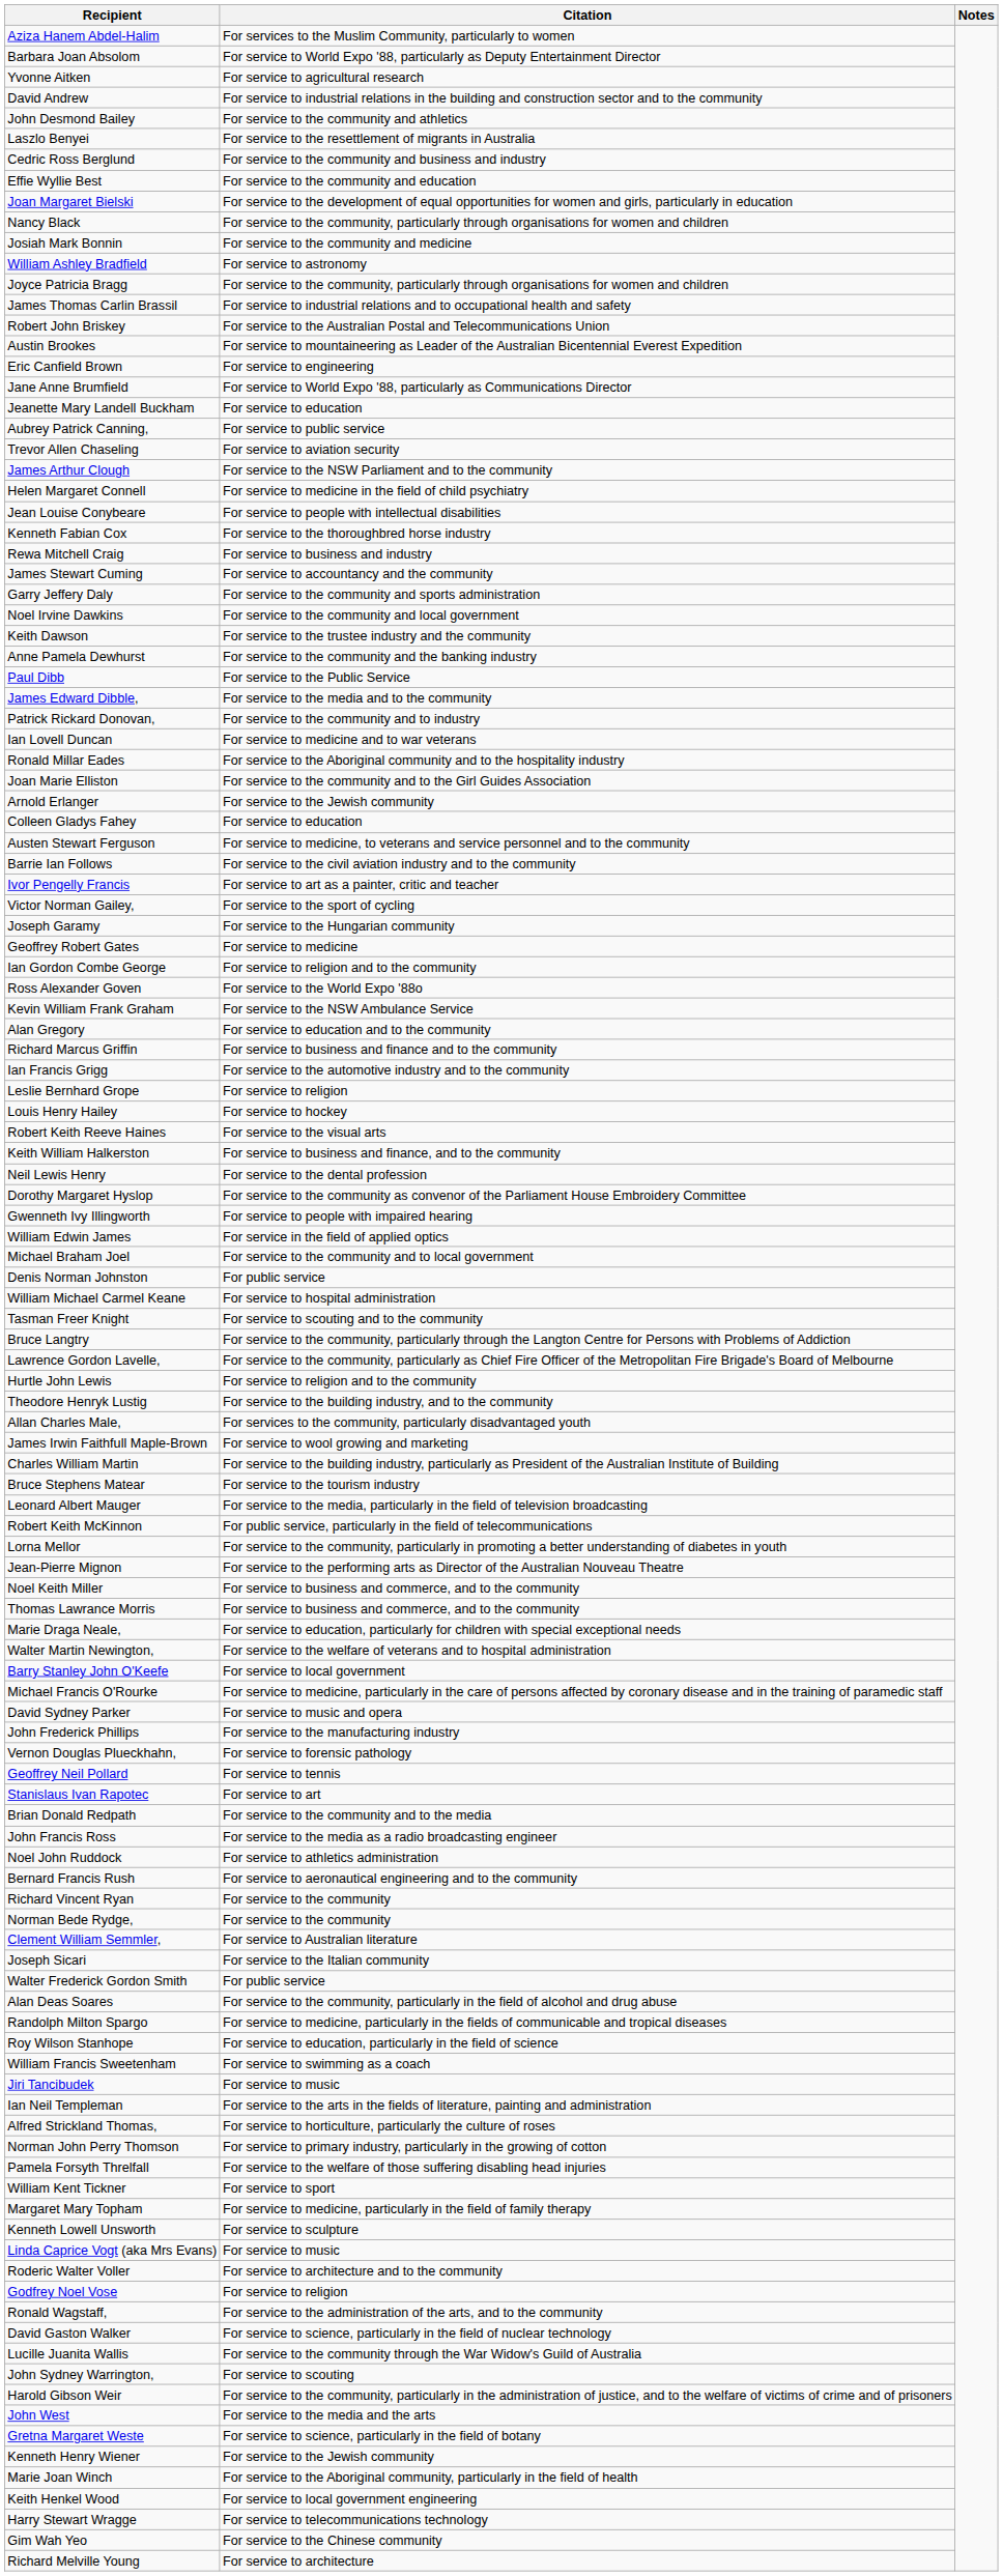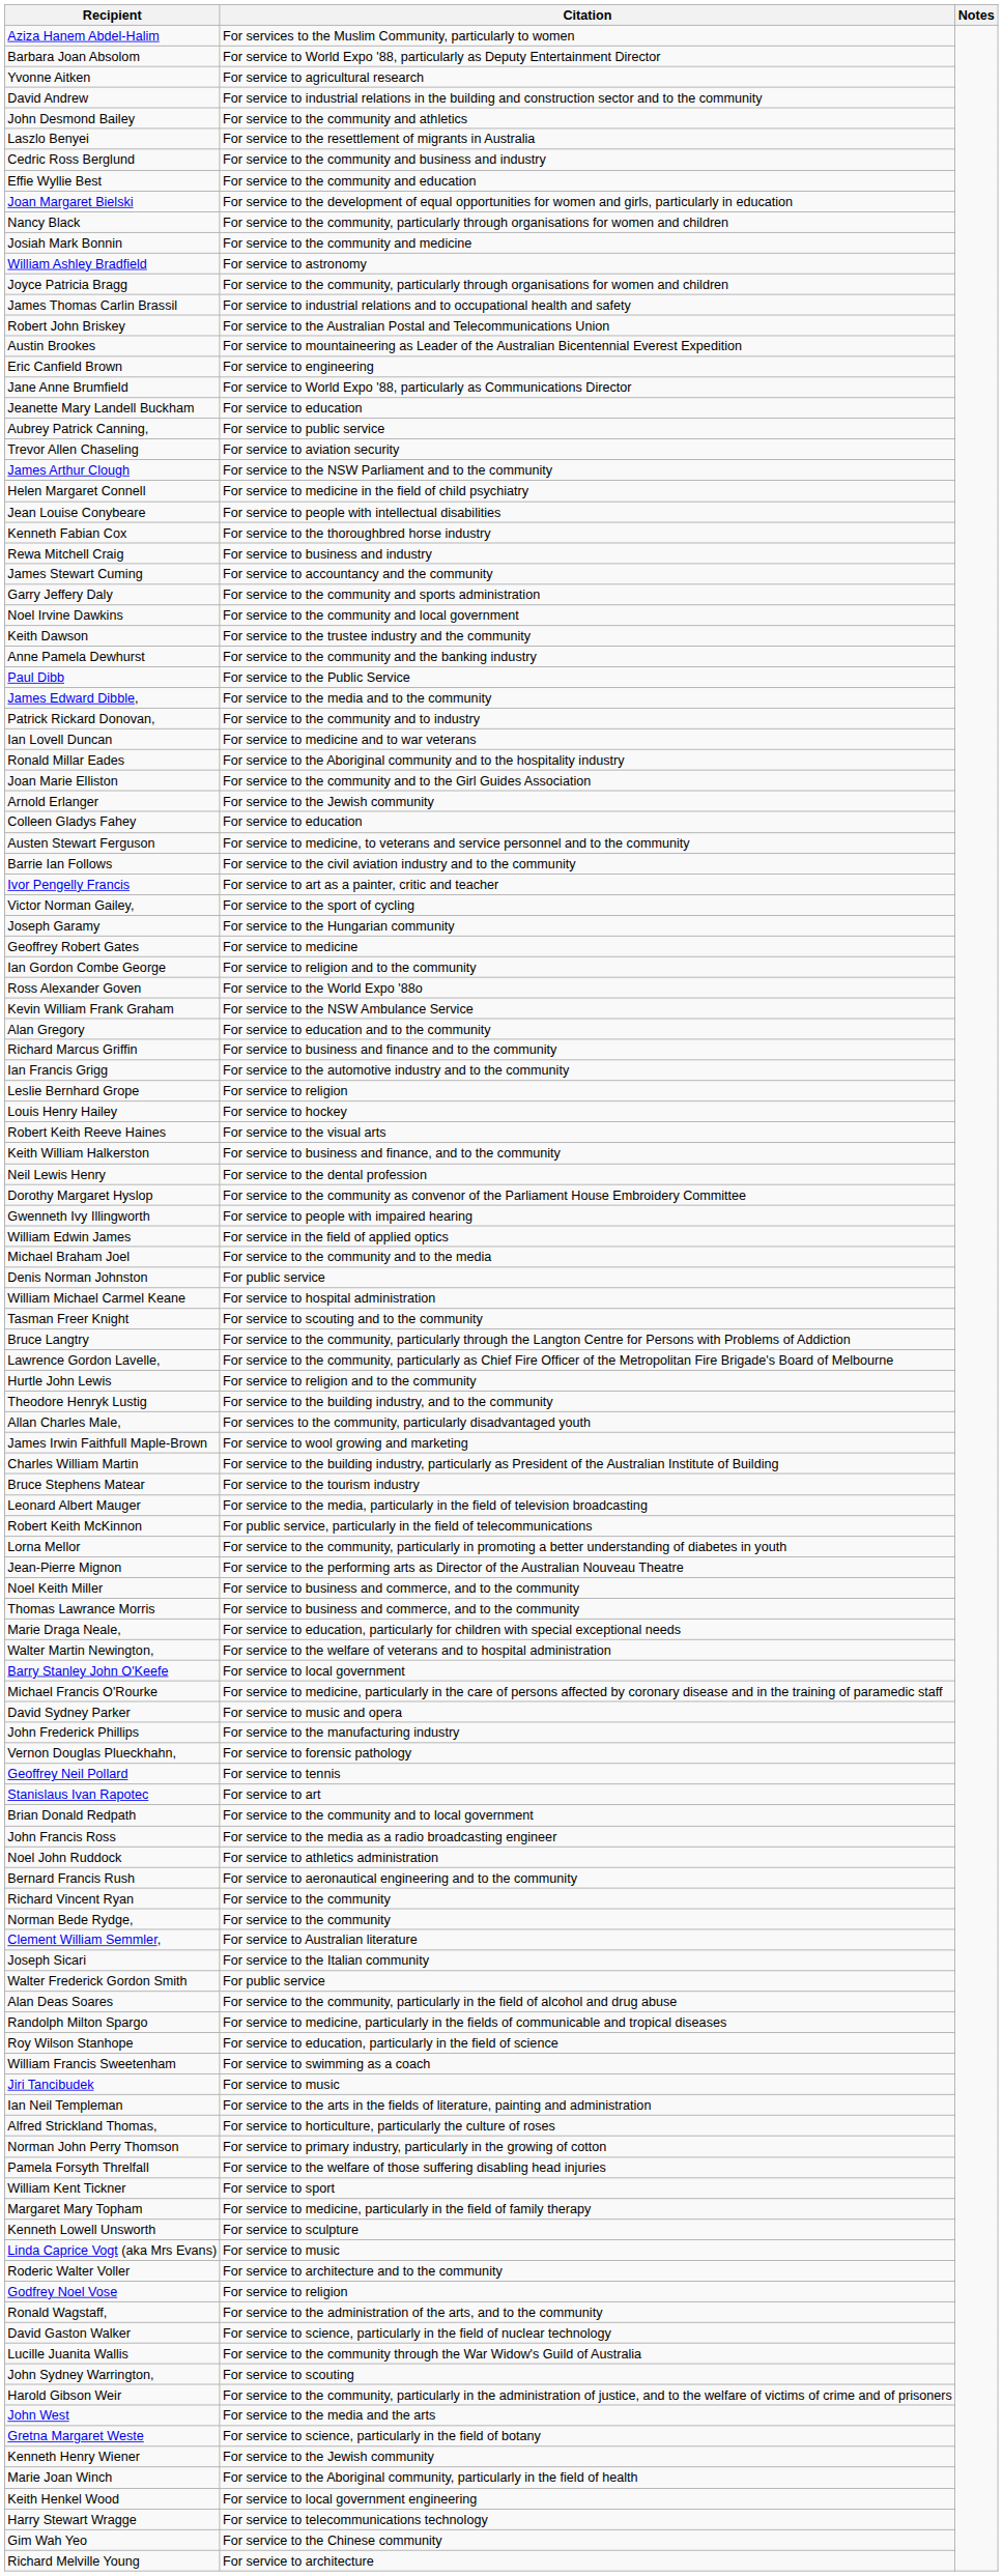Michael Braham Joel | Citation: For service to the community and to local government -> For service to the community and to the media
Brian Donald Redpath | Citation: For service to the community and to the media -> For service to the community and to local government
